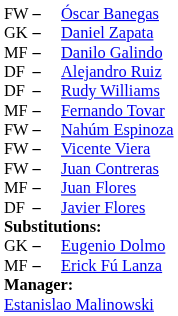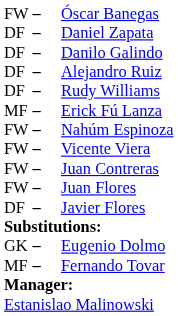Daniel Zapata | column 1: GK -> DF
Danilo Galindo | column 1: MF -> DF
rows swapped: Erick Fú Lanza <-> Fernando Tovar
Juan Flores | column 1: MF -> FW
